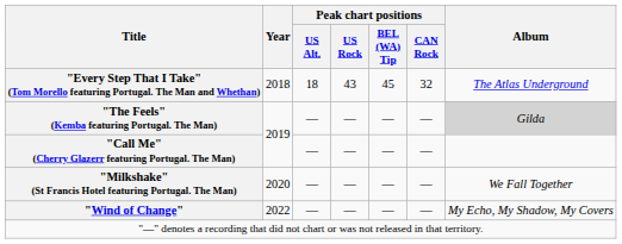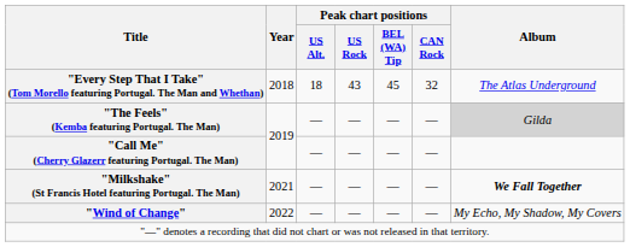"Milkshake" (St Francis Hotel featuring Portugal. The Man) | Year: 2020 -> 2021
"Milkshake" (St Francis Hotel featuring Portugal. The Man) | Album: normal -> bold
